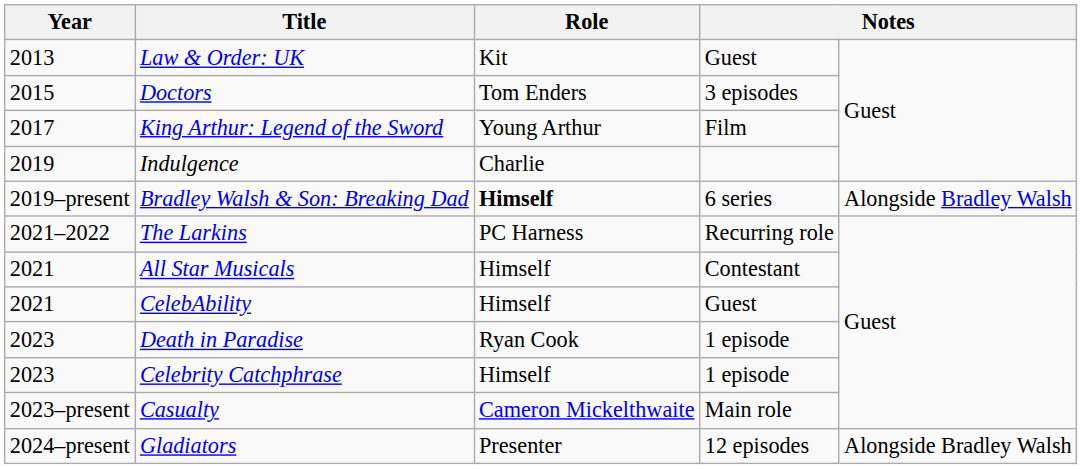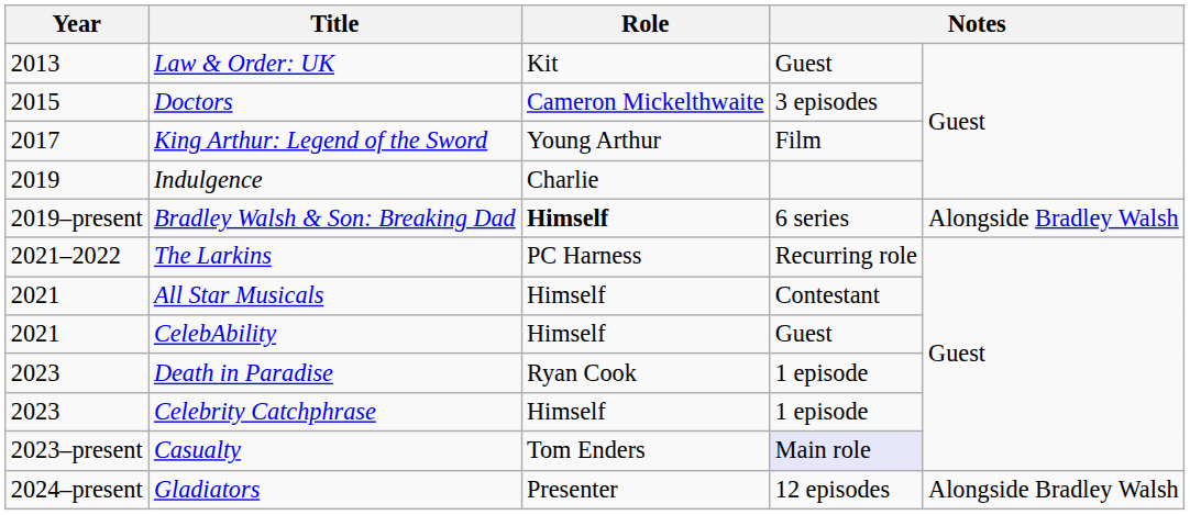Doctors | Role: Tom Enders -> Cameron Mickelthwaite
Casualty | Role: Cameron Mickelthwaite -> Tom Enders
Casualty | column 4: no background -> lavender background
